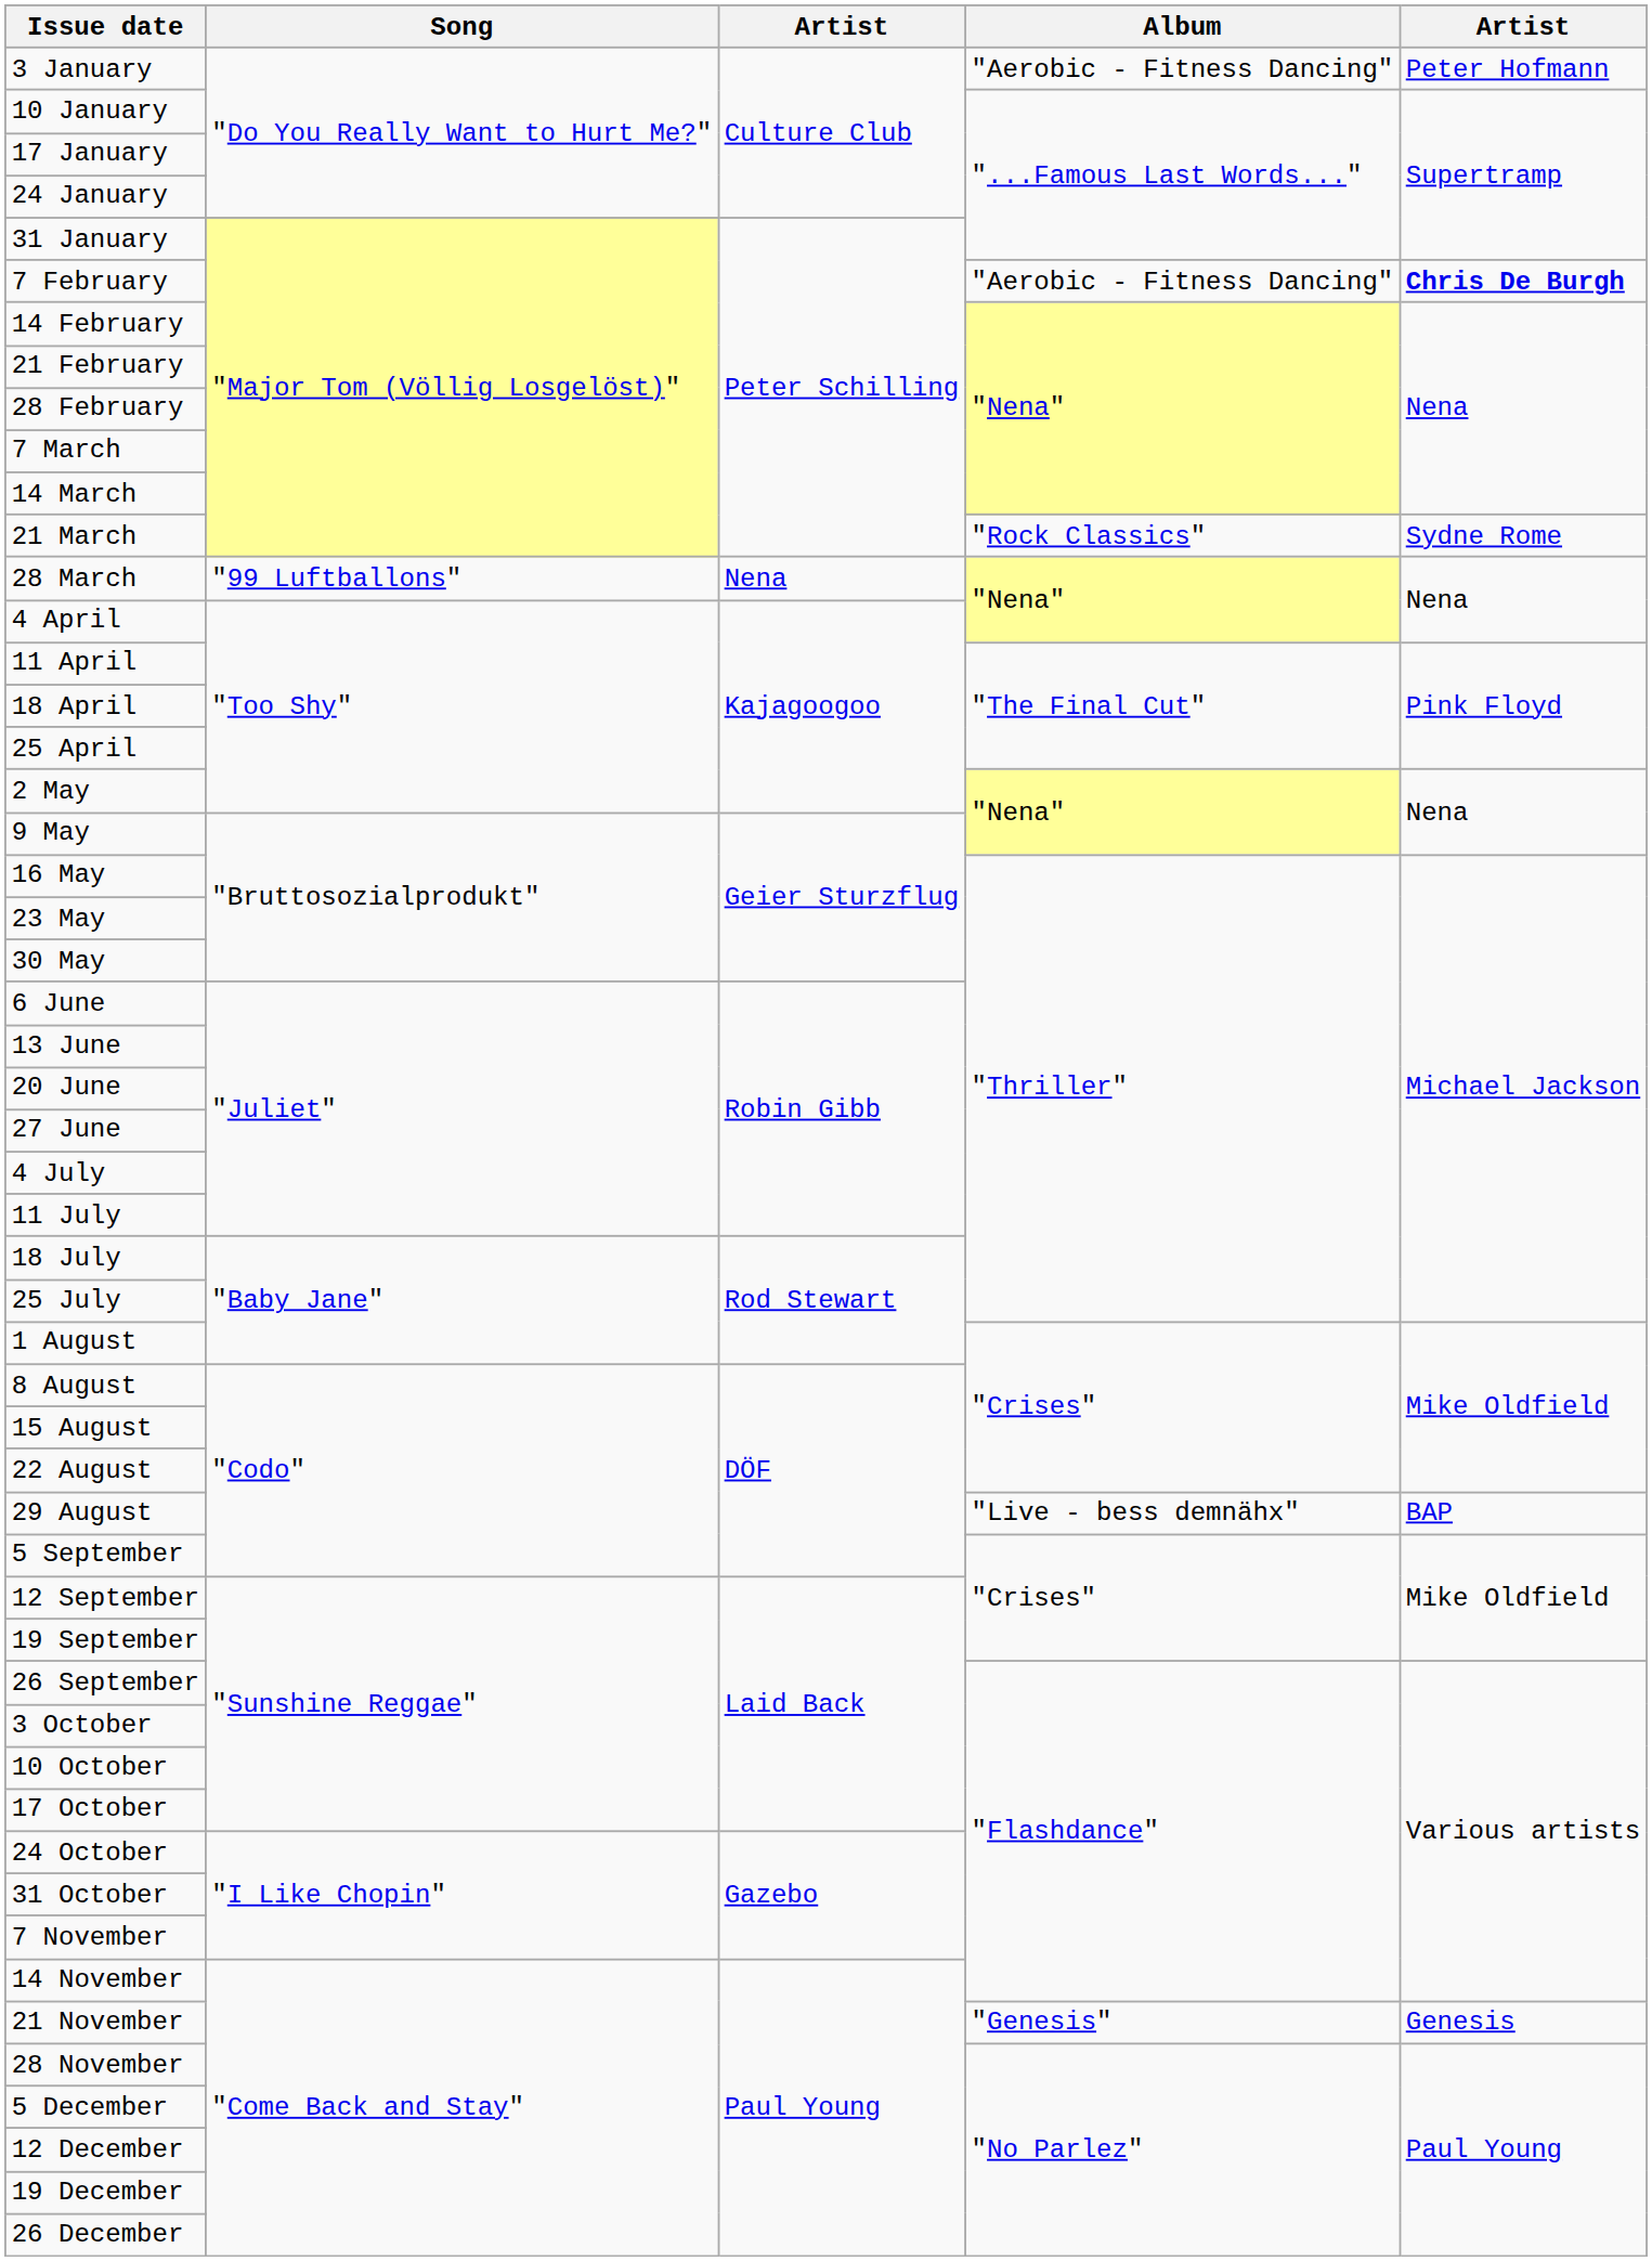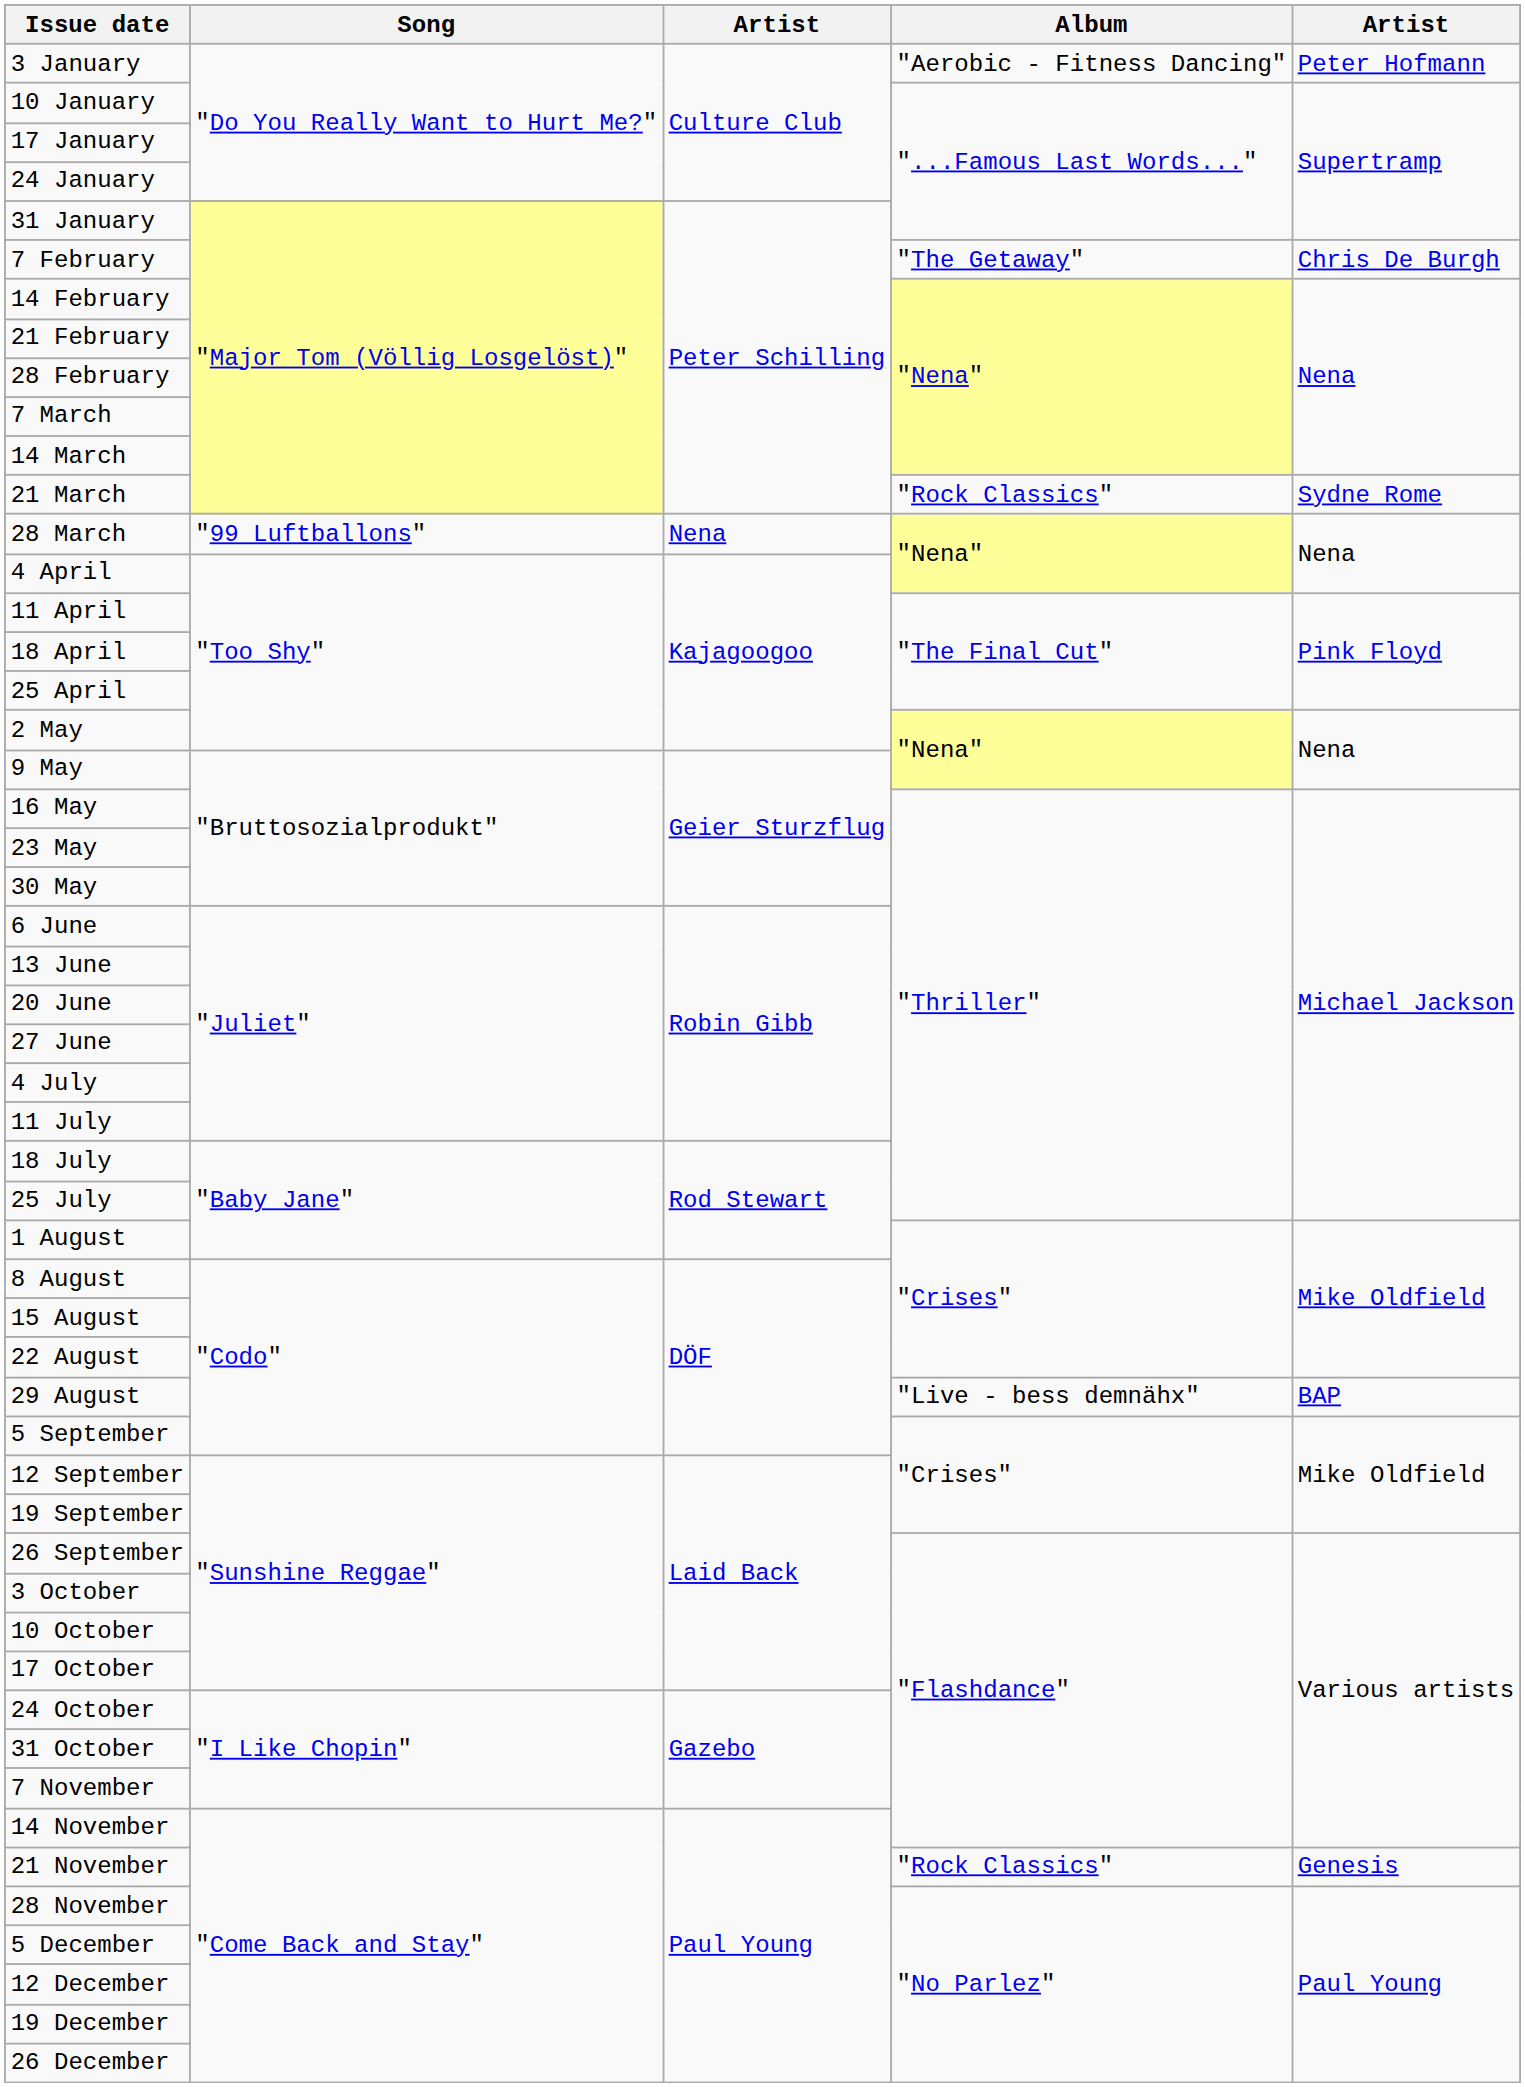7 February | Album: "Aerobic - Fitness Dancing" -> "The Getaway"
7 February | column 5: bold -> normal
21 November | Album: "Genesis" -> "Rock Classics"
